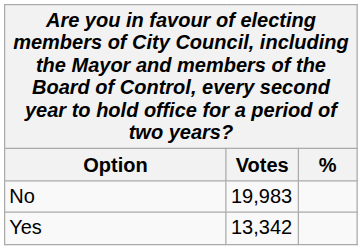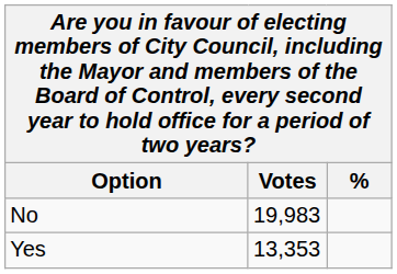Yes | Votes: 13,342 -> 13,353
